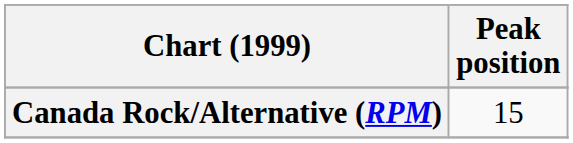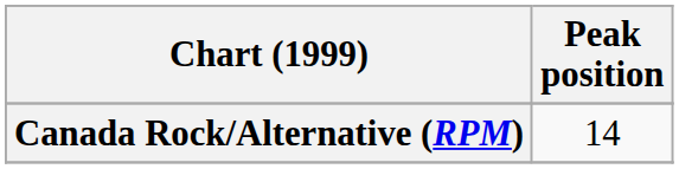Canada Rock/Alternative (RPM) | Peak position: 15 -> 14
